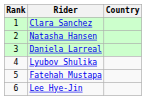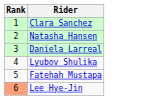- column: Country
Lee Hye-Jin | Rank: no background -> lightsalmon background
